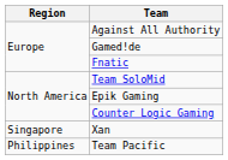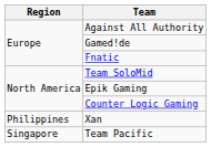Xan | Region: Singapore -> Philippines
Team Pacific | Region: Philippines -> Singapore
